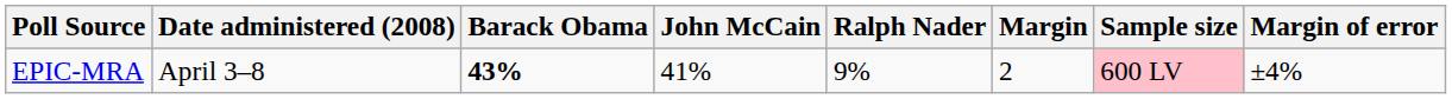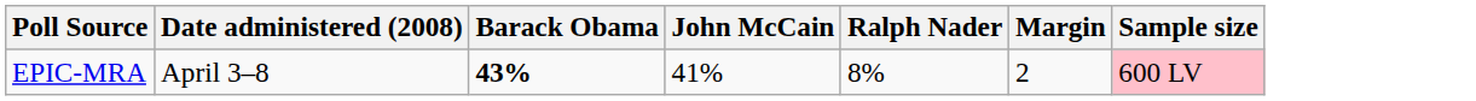- column: Margin of error | ±4%
EPIC-MRA | Ralph Nader: 9% -> 8%
